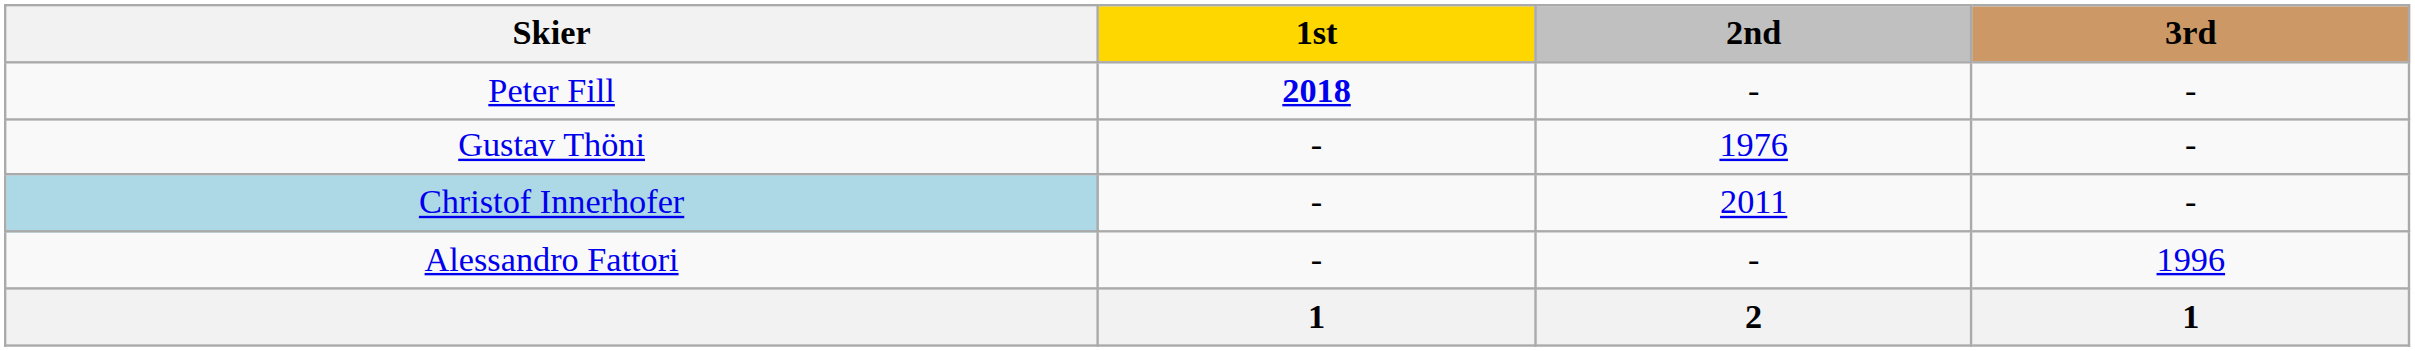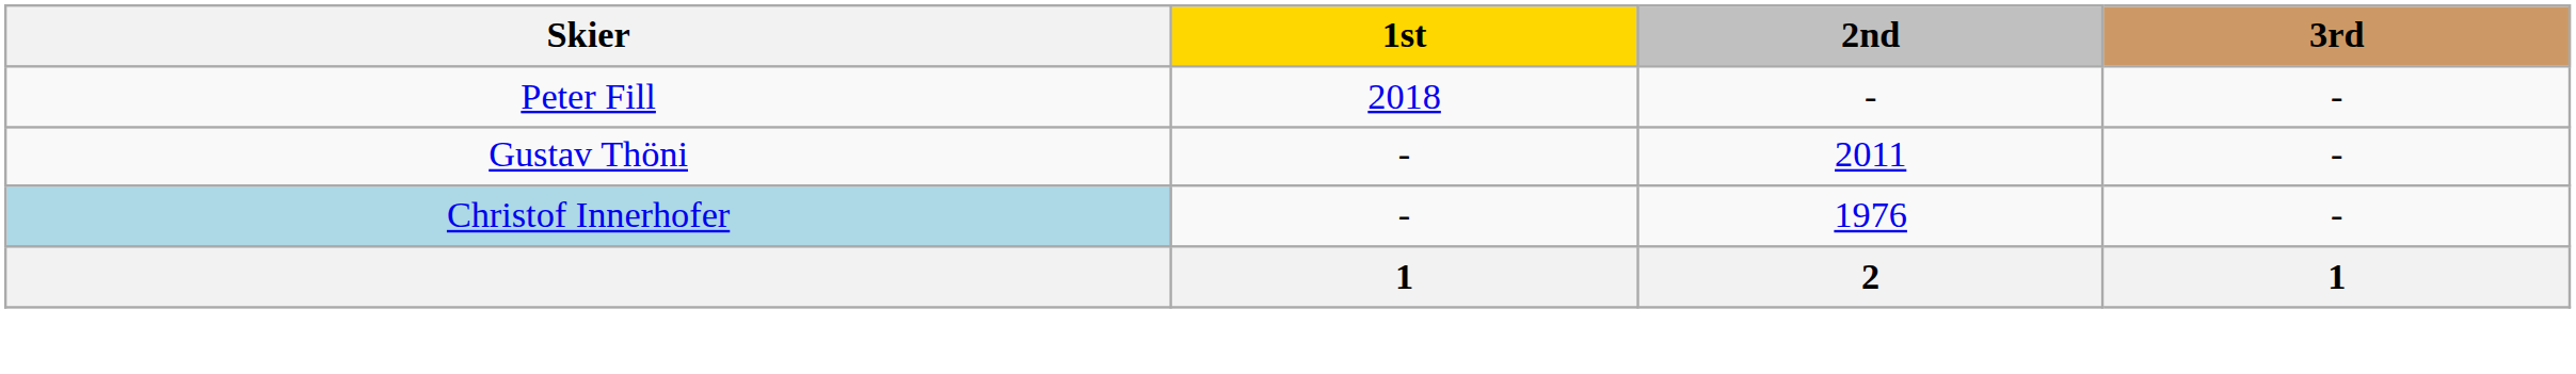Peter Fill | 1st: bold -> normal
Gustav Thöni | 2nd: 1976 -> 2011
Christof Innerhofer | 2nd: 2011 -> 1976
- row: Alessandro Fattori | - | - | 1996
